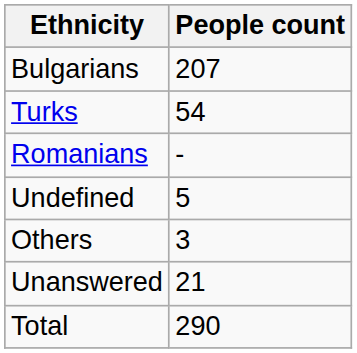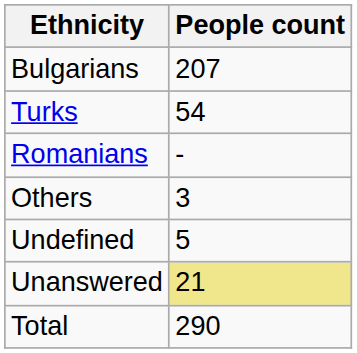rows swapped: Others <-> Undefined
Unanswered | People count: no background -> khaki background
